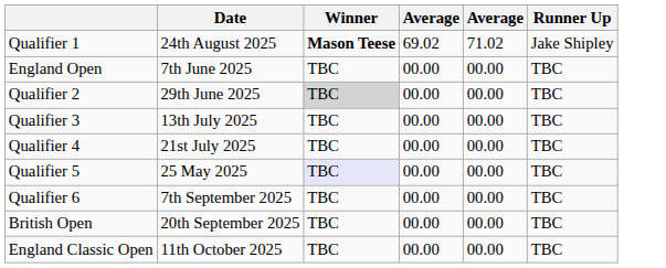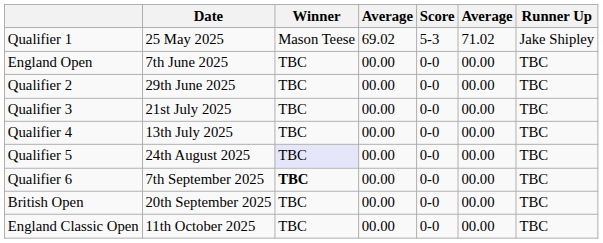+ column: Score | 5-3 | 0-0 | 0-0 | 0-0 | 0-0 | 0-0 | 0-0 | 0-0 | 0-0
Qualifier 1 | Date: 24th August 2025 -> 25 May 2025
Qualifier 1 | Winner: bold -> normal
Qualifier 2 | Winner: lightgrey background -> no background
Qualifier 3 | Date: 13th July 2025 -> 21st July 2025
Qualifier 4 | Date: 21st July 2025 -> 13th July 2025
Qualifier 5 | Date: 25 May 2025 -> 24th August 2025
Qualifier 6 | Winner: normal -> bold
